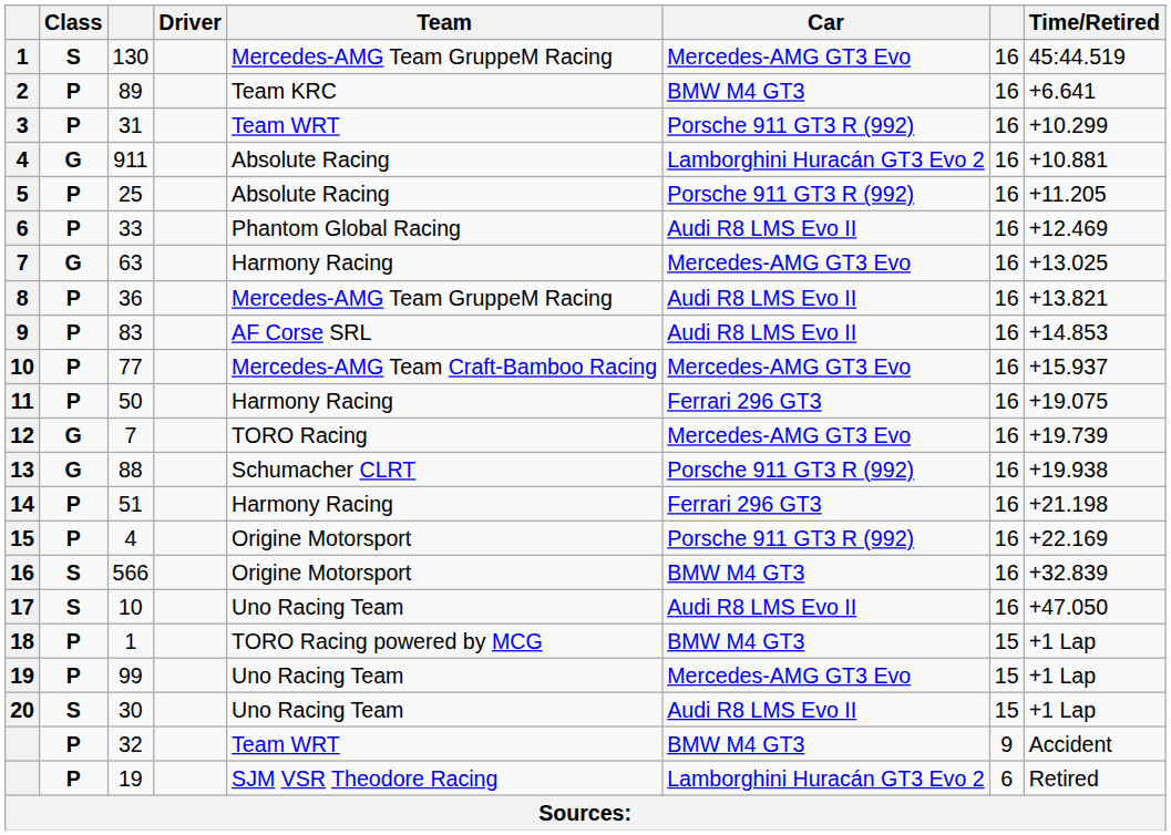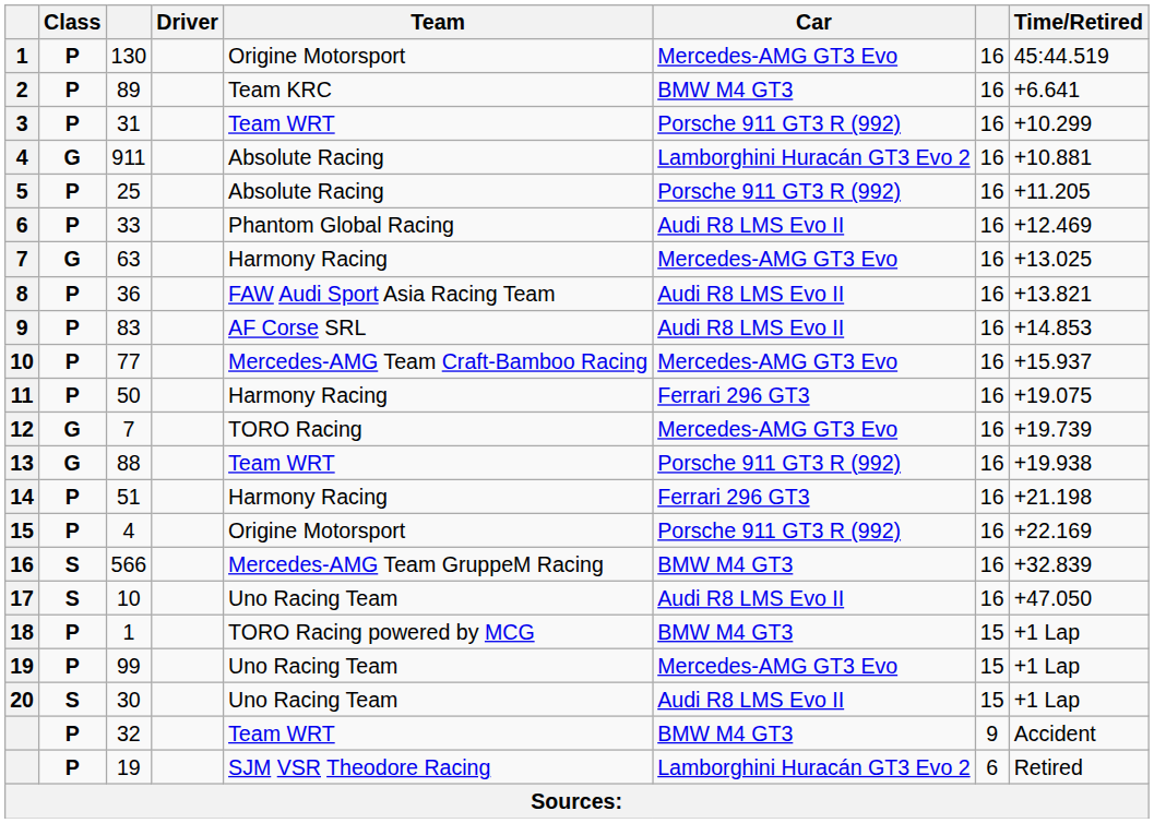130 | Class: S -> P
130 | Team: Mercedes-AMG Team GruppeM Racing -> Origine Motorsport
36 | Team: Mercedes-AMG Team GruppeM Racing -> FAW Audi Sport Asia Racing Team
88 | Team: Schumacher CLRT -> Team WRT
566 | Team: Origine Motorsport -> Mercedes-AMG Team GruppeM Racing
